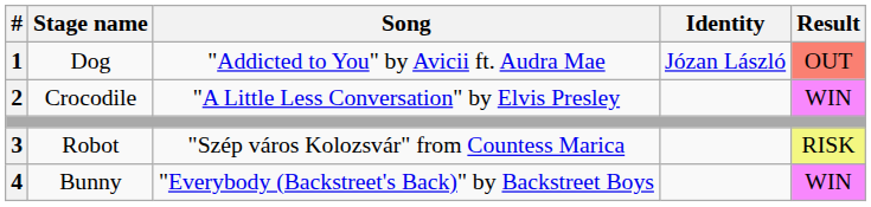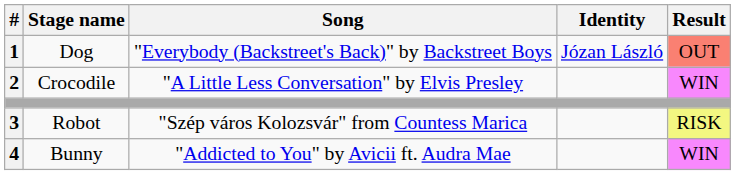1 | Song: "Addicted to You" by Avicii ft. Audra Mae -> "Everybody (Backstreet's Back)" by Backstreet Boys
4 | Song: "Everybody (Backstreet's Back)" by Backstreet Boys -> "Addicted to You" by Avicii ft. Audra Mae
